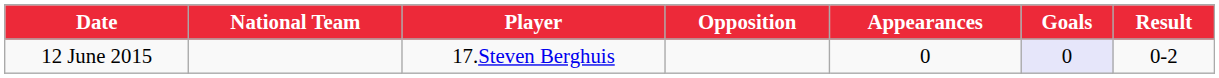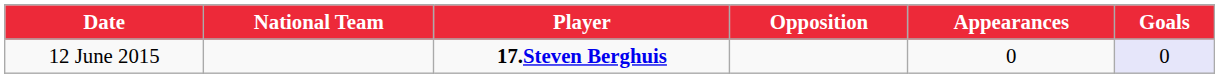- column: Result | 0-2
12 June 2015 | Player: normal -> bold
